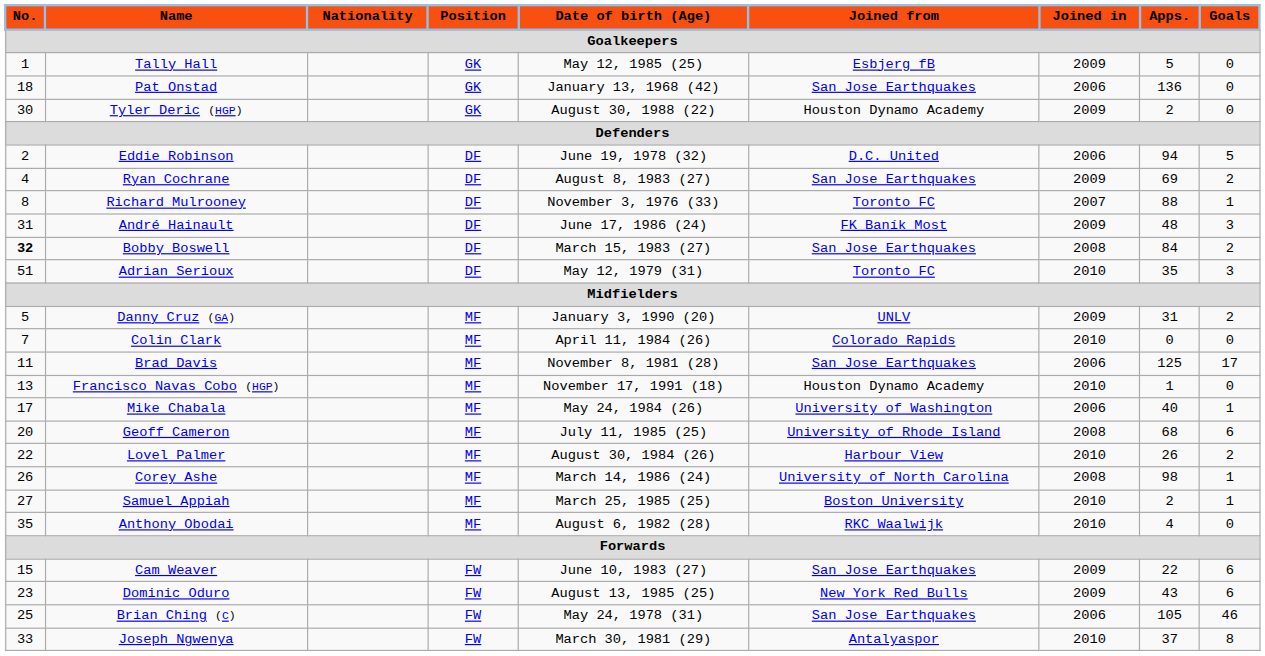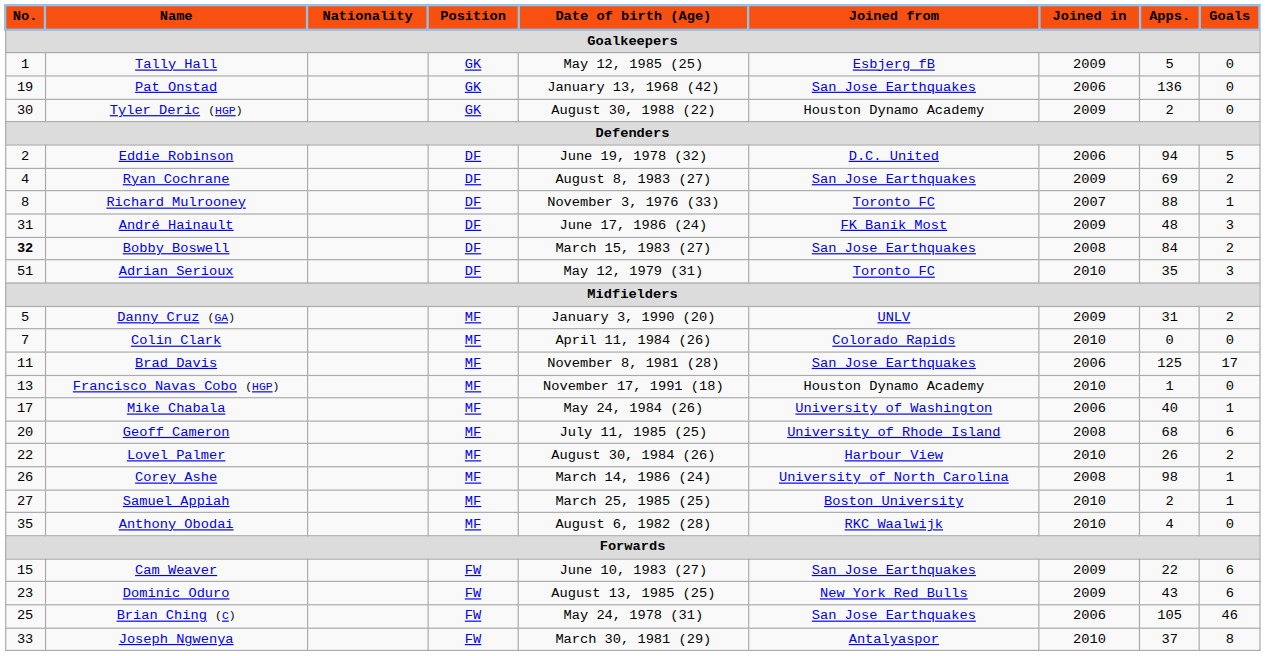Pat Onstad | No.: 18 -> 19
